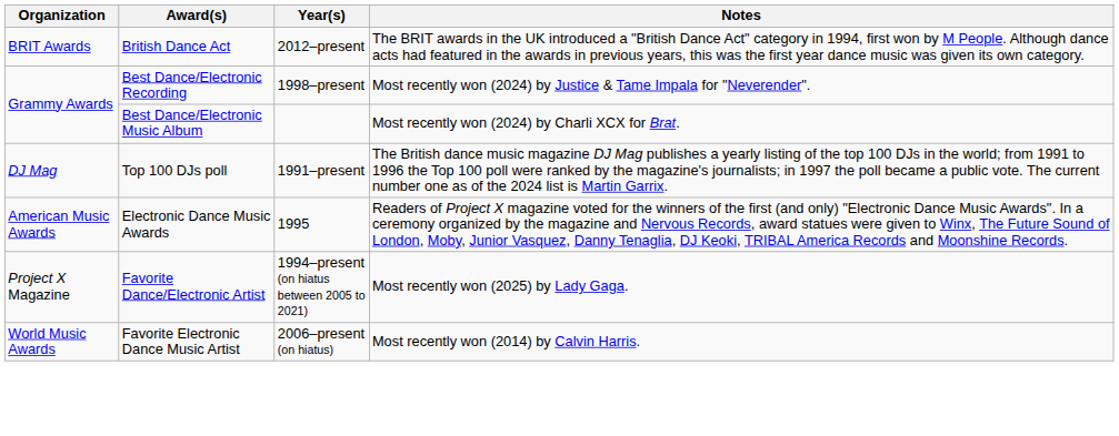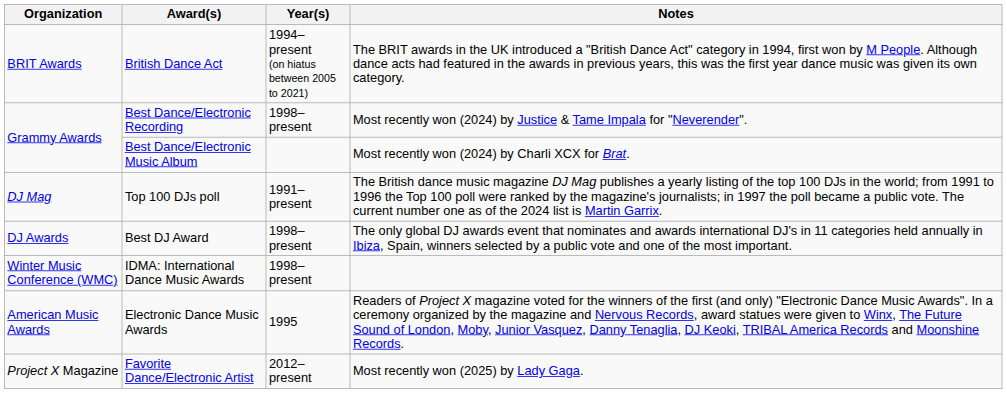British Dance Act | Year(s): 2012–present -> 1994–present (on hiatus between 2005 to 2021)
+ row: DJ Awards | Best DJ Award | 1998–present | The only global DJ awards event that nominates and awards international DJ's in 11 categories held annually in Ibiza, Spain, winners selected by a public vote and one of the most important.
+ row: Winter Music Conference (WMC) | IDMA: International Dance Music Awards | 1998–present
Favorite Dance/Electronic Artist | Year(s): 1994–present (on hiatus between 2005 to 2021) -> 2012–present
- row: World Music Awards | Favorite Electronic Dance Music Artist | 2006–present (on hiatus) | Most recently won (2014) by Calvin Harris.
